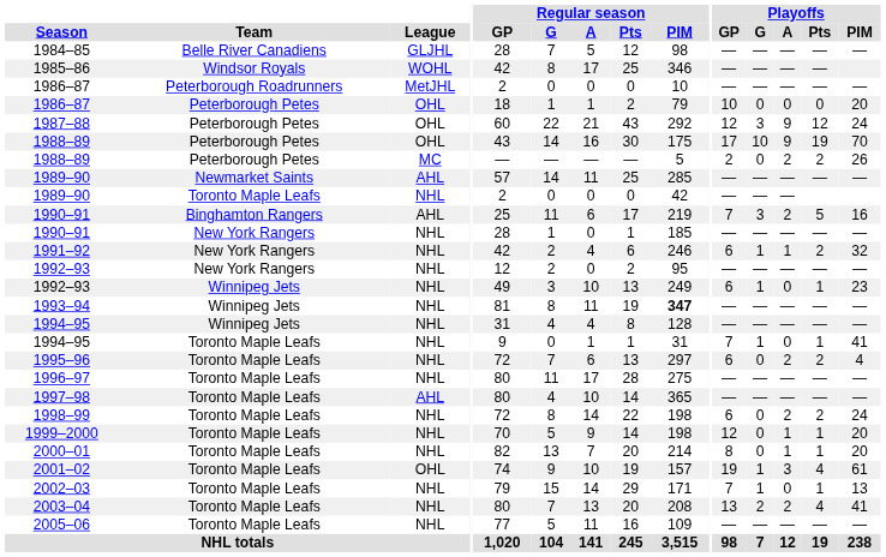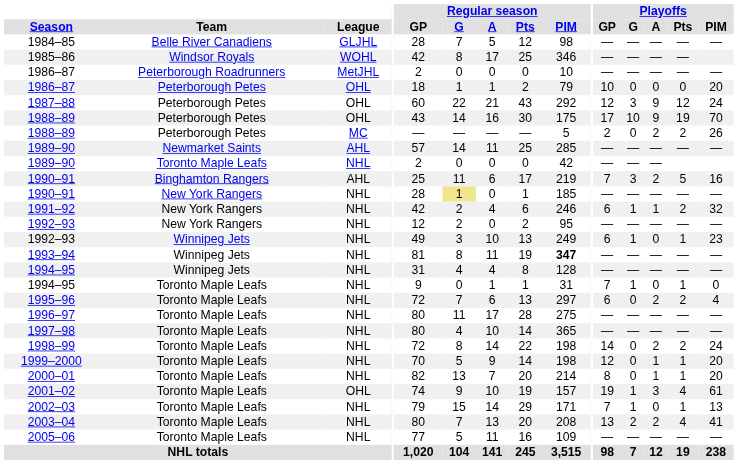1990–91 / New York Rangers | Regular season / G: no background -> khaki background
1994–95 / Toronto Maple Leafs | Playoffs / PIM: 41 -> 0
1997–98 | League: AHL -> NHL
1998–99 | Playoffs / GP: 6 -> 14
